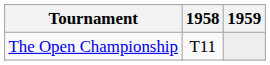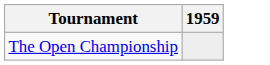- column: 1958 | T11
